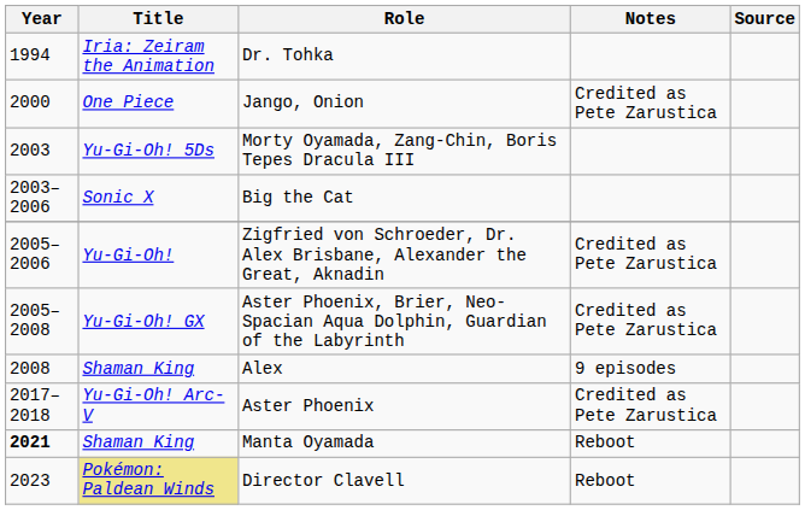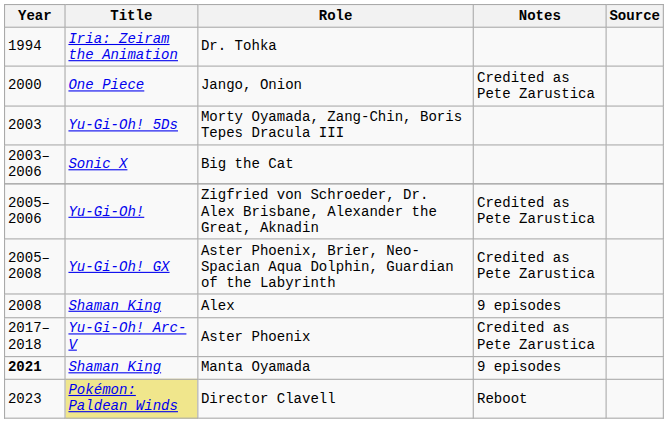Manta Oyamada | Notes: Reboot -> 9 episodes
